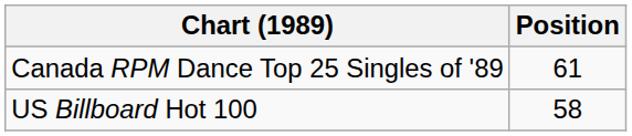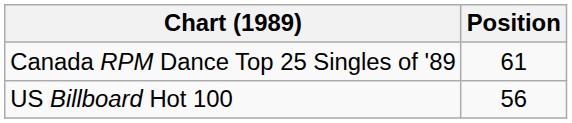US Billboard Hot 100 | Position: 58 -> 56
